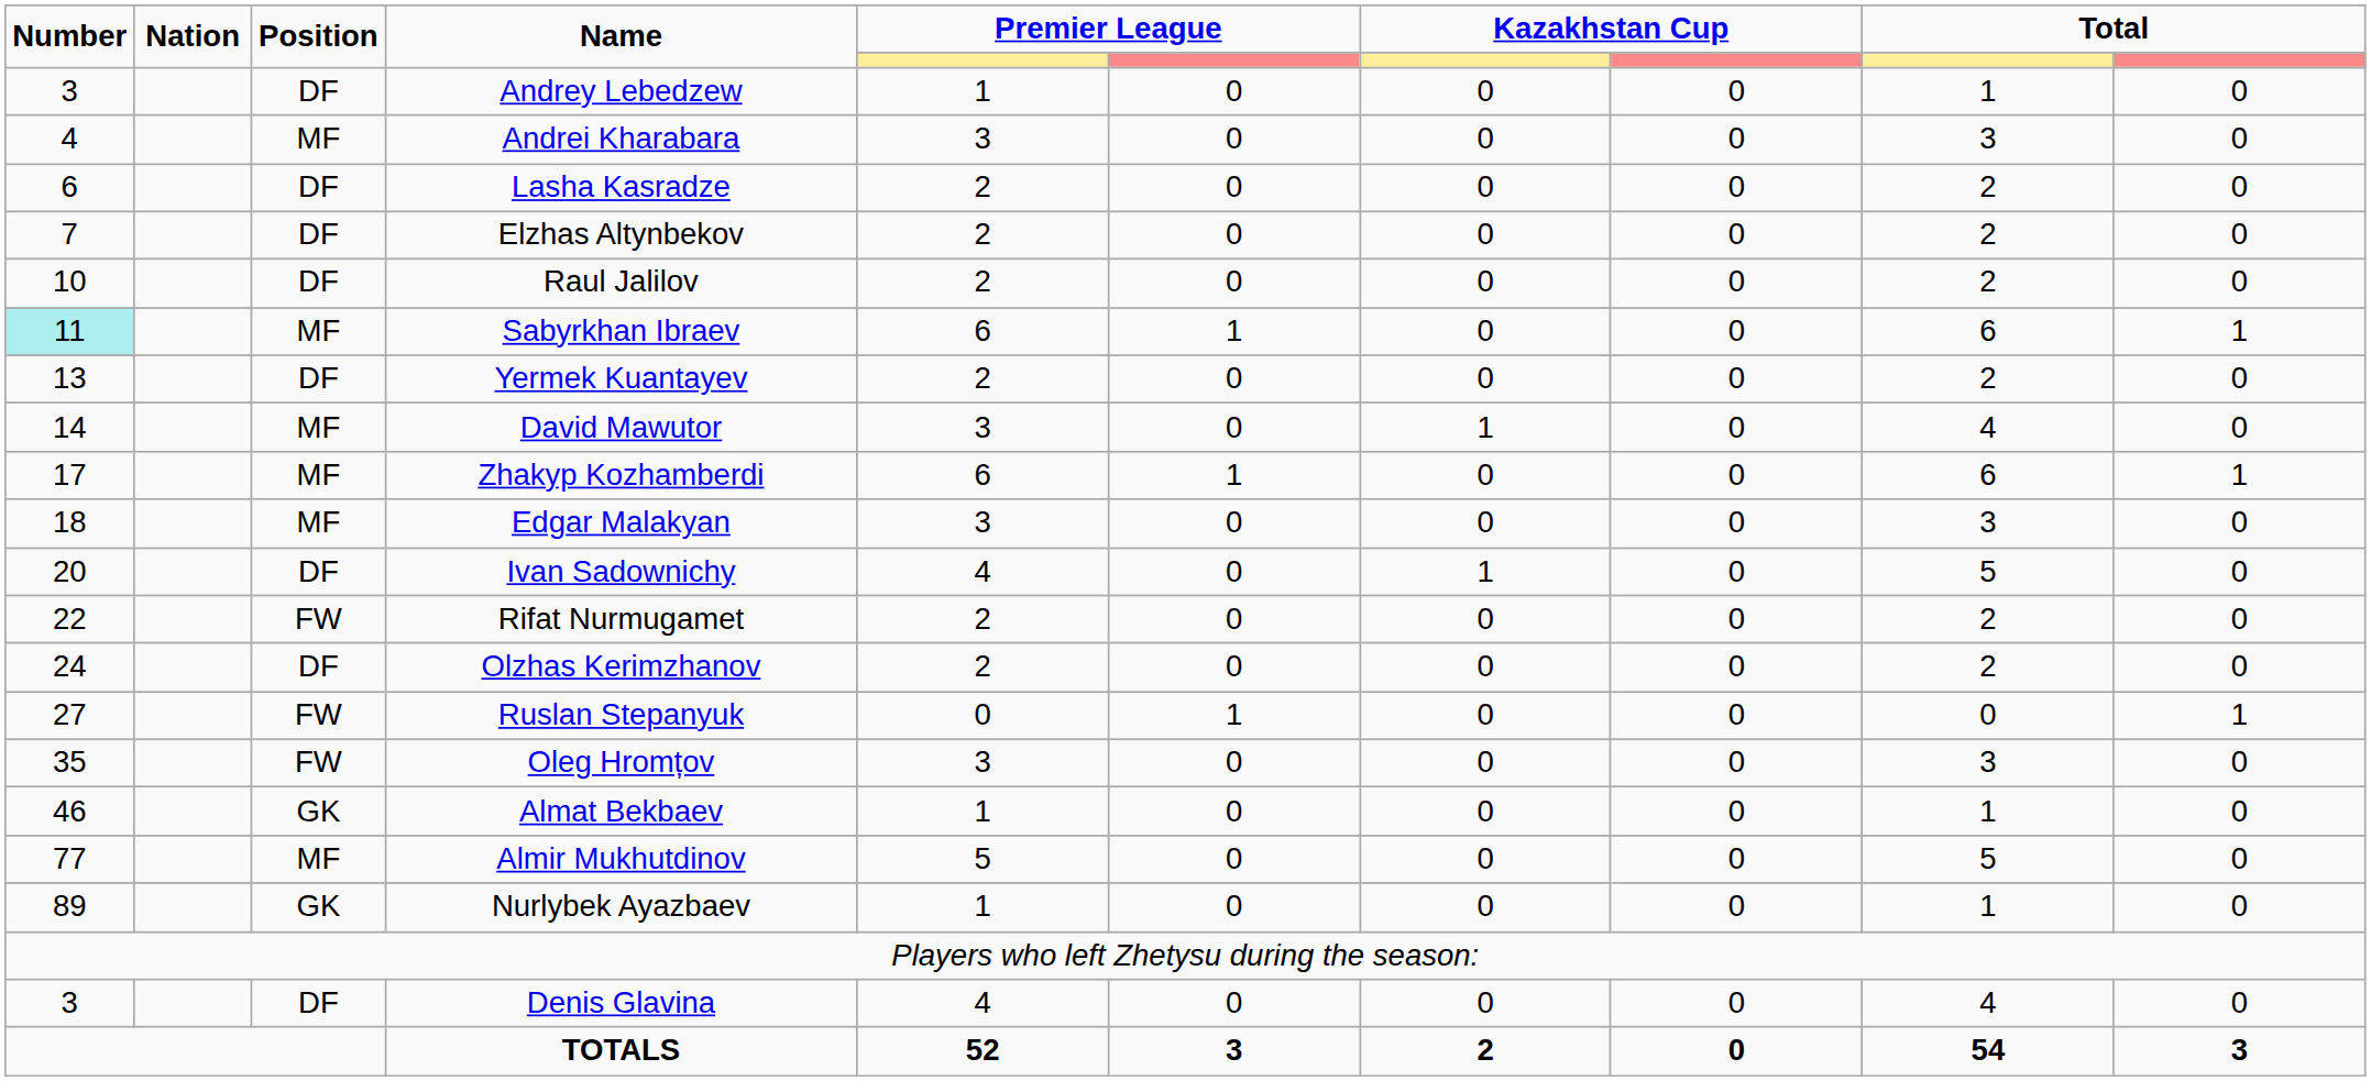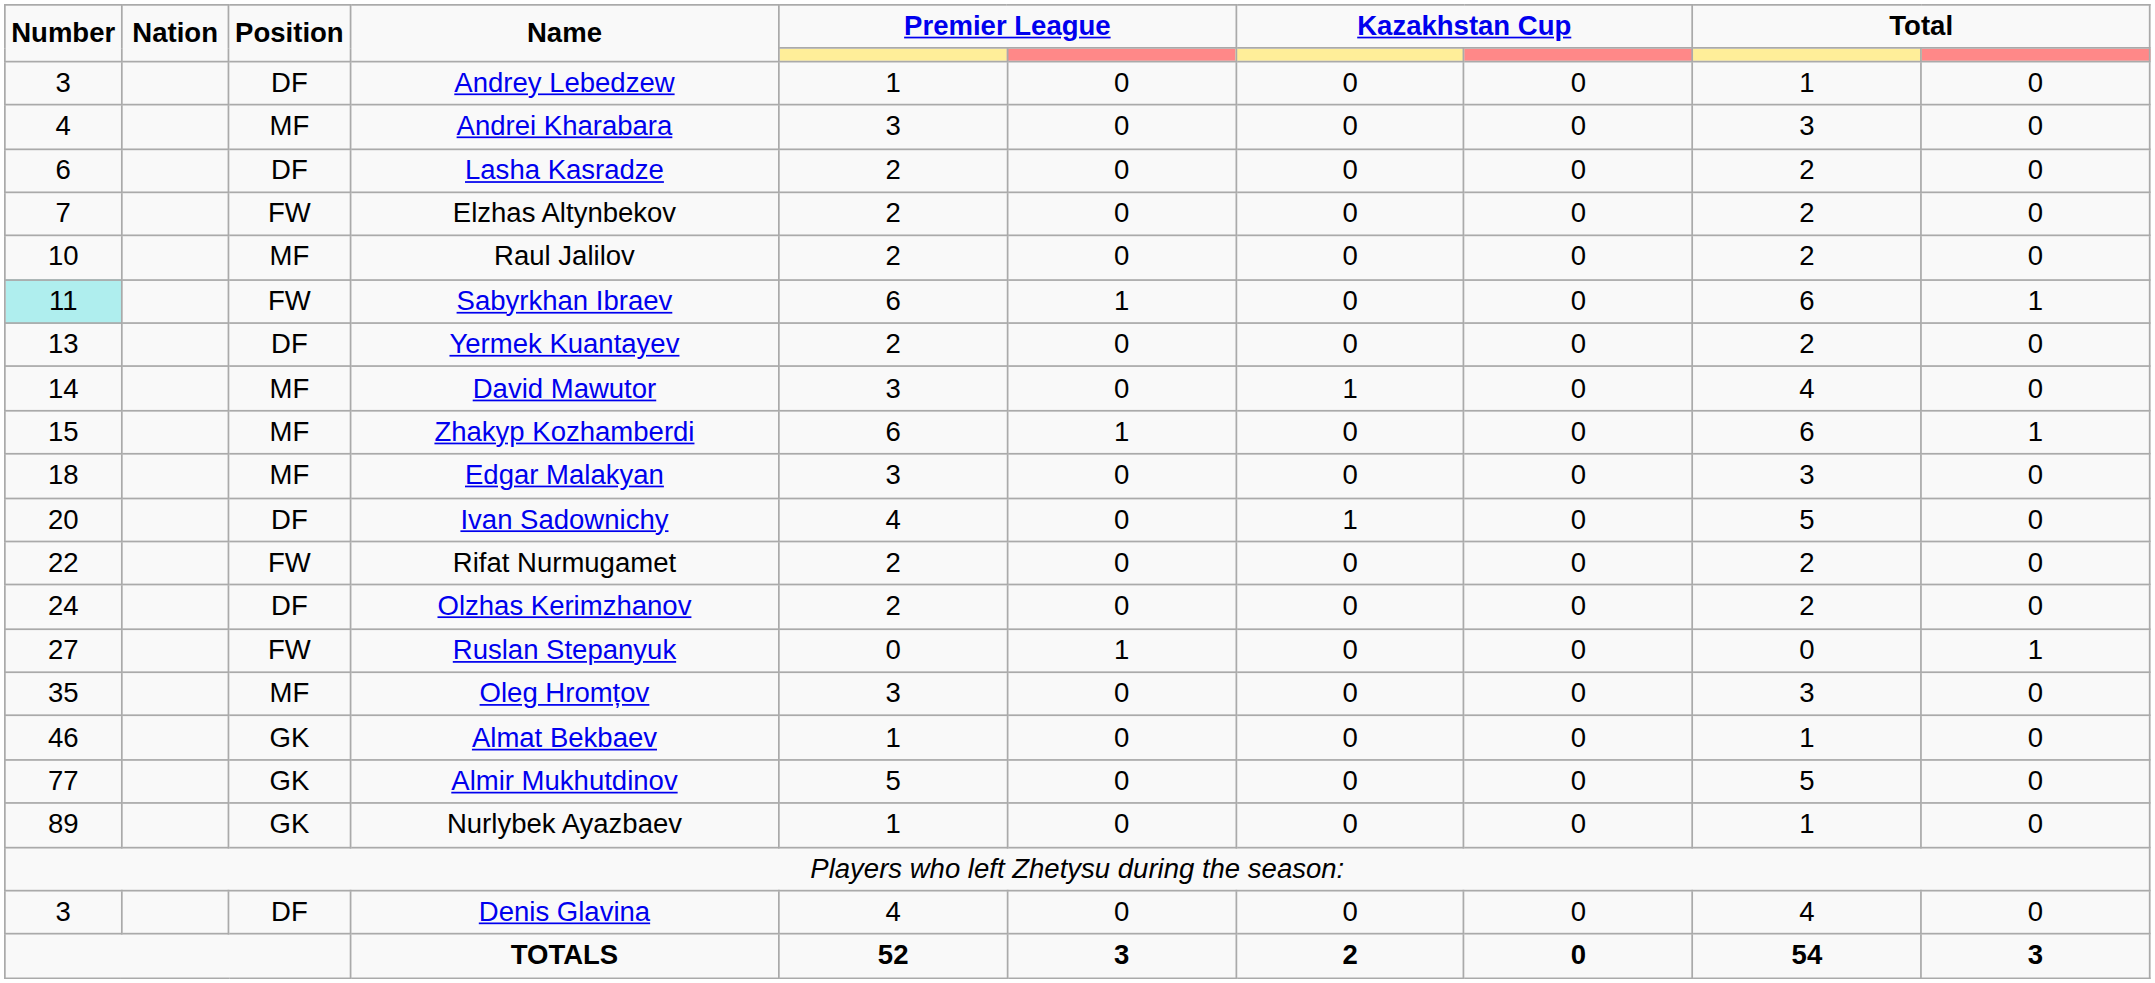Elzhas Altynbekov | Position: DF -> FW
Raul Jalilov | Position: DF -> MF
Sabyrkhan Ibraev | Position: MF -> FW
Zhakyp Kozhamberdi | Number: 17 -> 15
Oleg Hromțov | Position: FW -> MF
Almir Mukhutdinov | Position: MF -> GK
